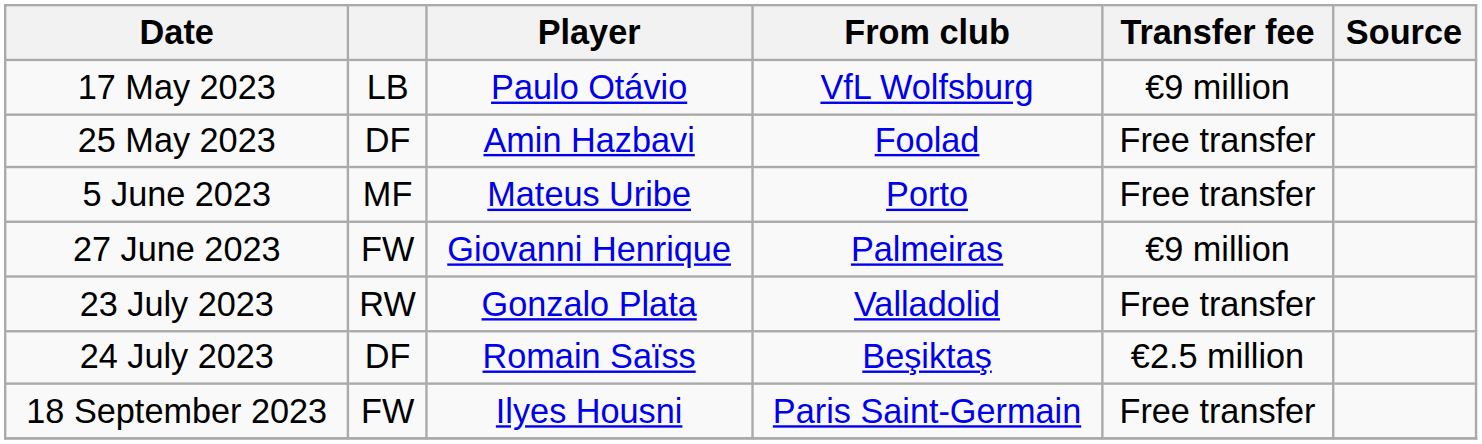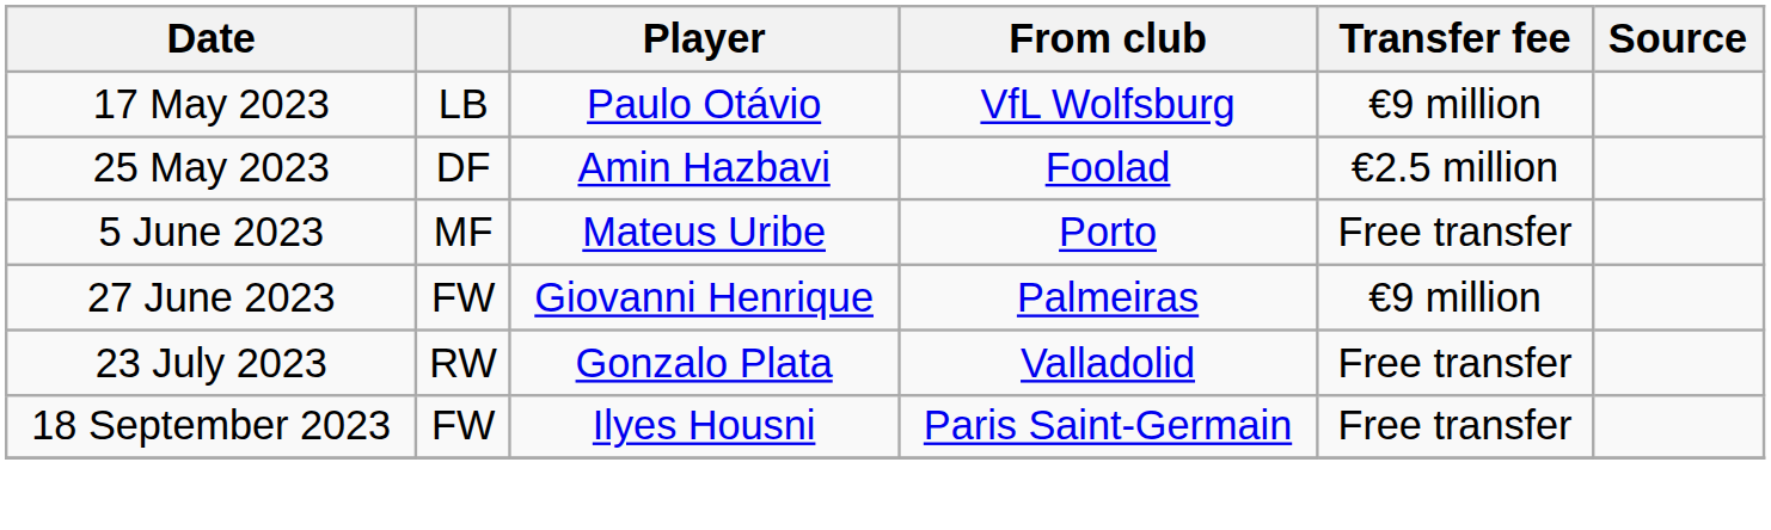25 May 2023 | Transfer fee: Free transfer -> €2.5 million
- row: 24 July 2023 | DF | Romain Saïss | Beşiktaş | €2.5 million
